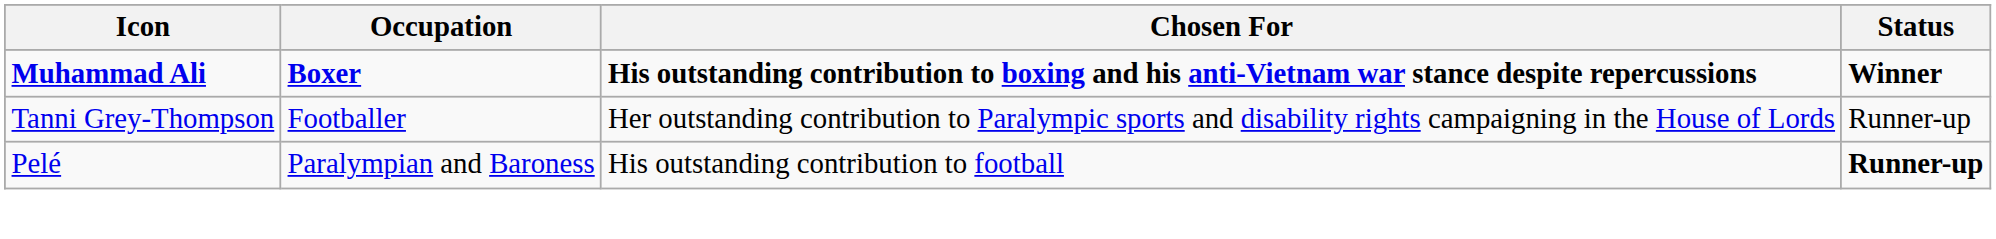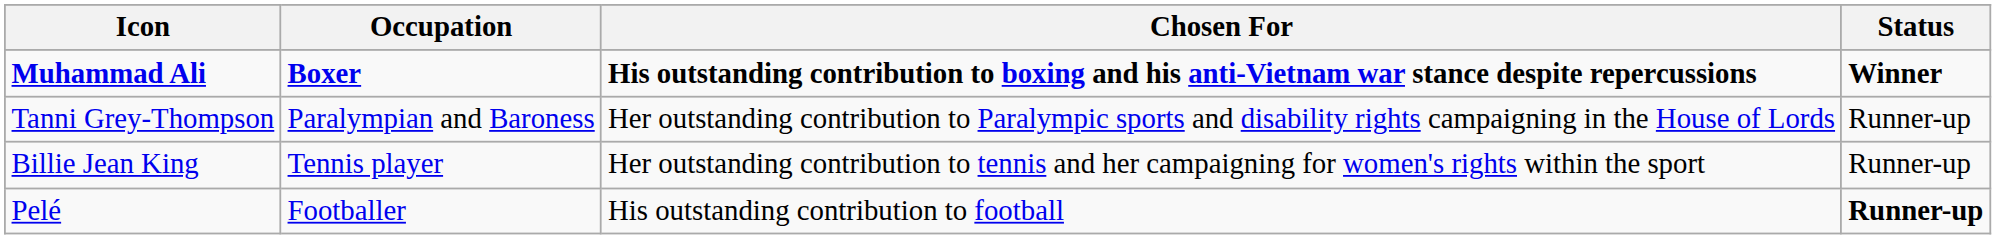Tanni Grey-Thompson | Occupation: Footballer -> Paralympian and Baroness
+ row: Billie Jean King | Tennis player | Her outstanding contribution to tennis and her campaigning for women's rights within the sport | Runner-up
Pelé | Occupation: Paralympian and Baroness -> Footballer
